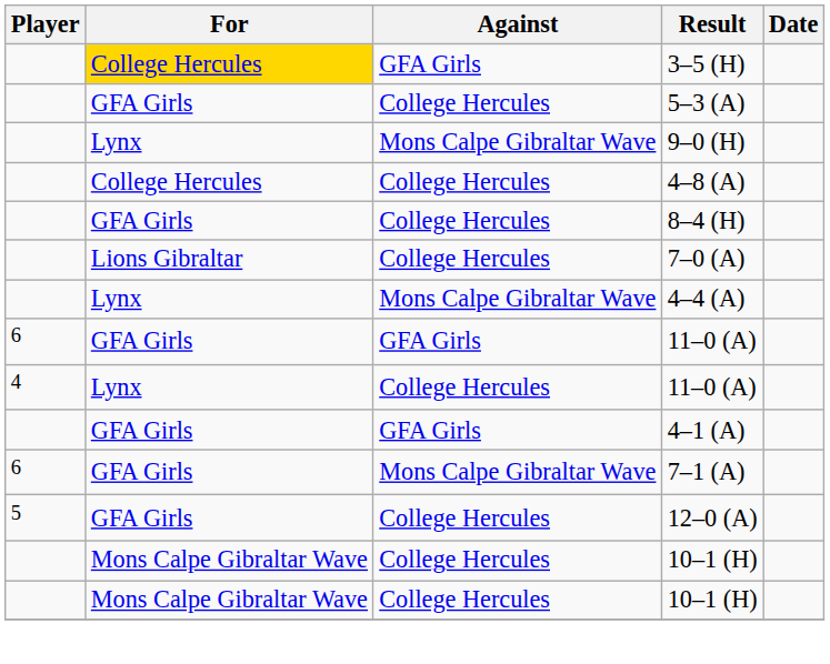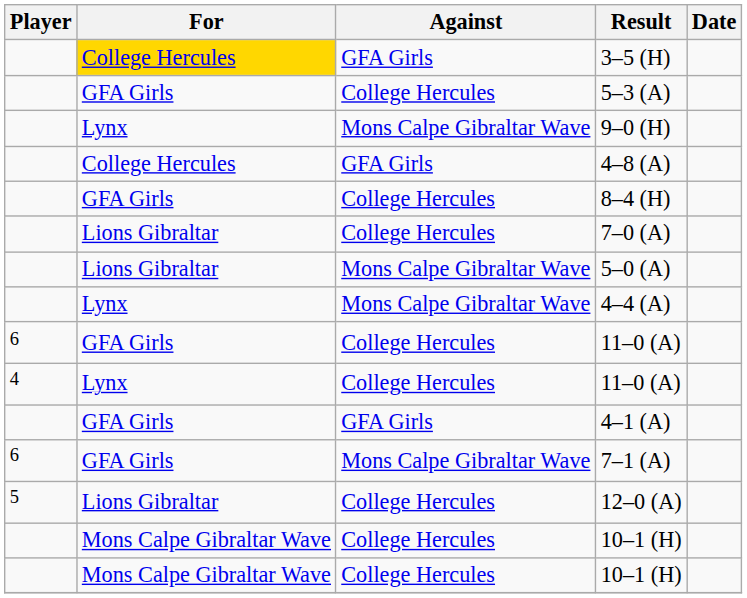4–8 (A) | Against: College Hercules -> GFA Girls
+ row: Lions Gibraltar | Mons Calpe Gibraltar Wave | 5–0 (A)
6 / 11–0 (A) | Against: GFA Girls -> College Hercules
12–0 (A) | For: GFA Girls -> Lions Gibraltar
